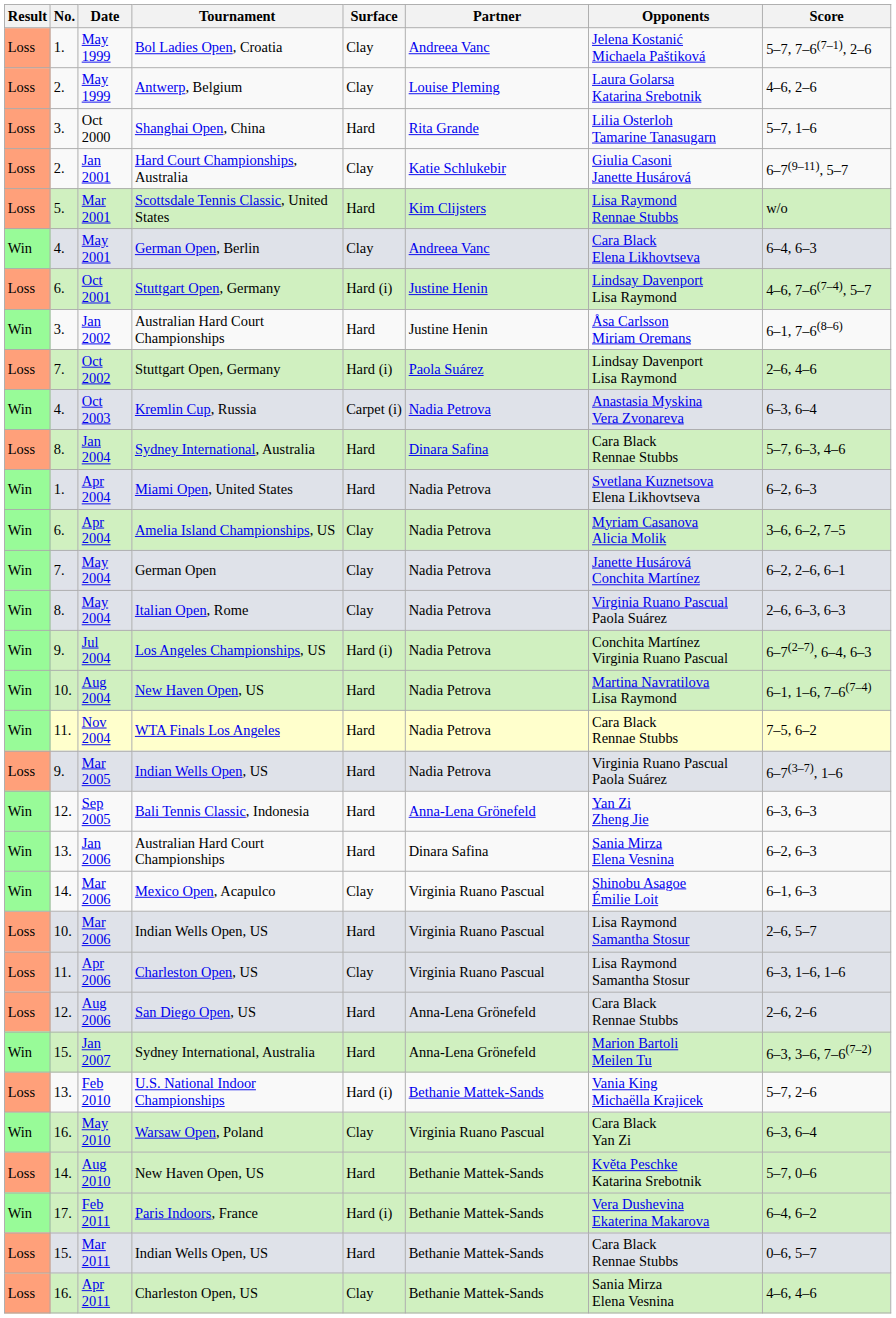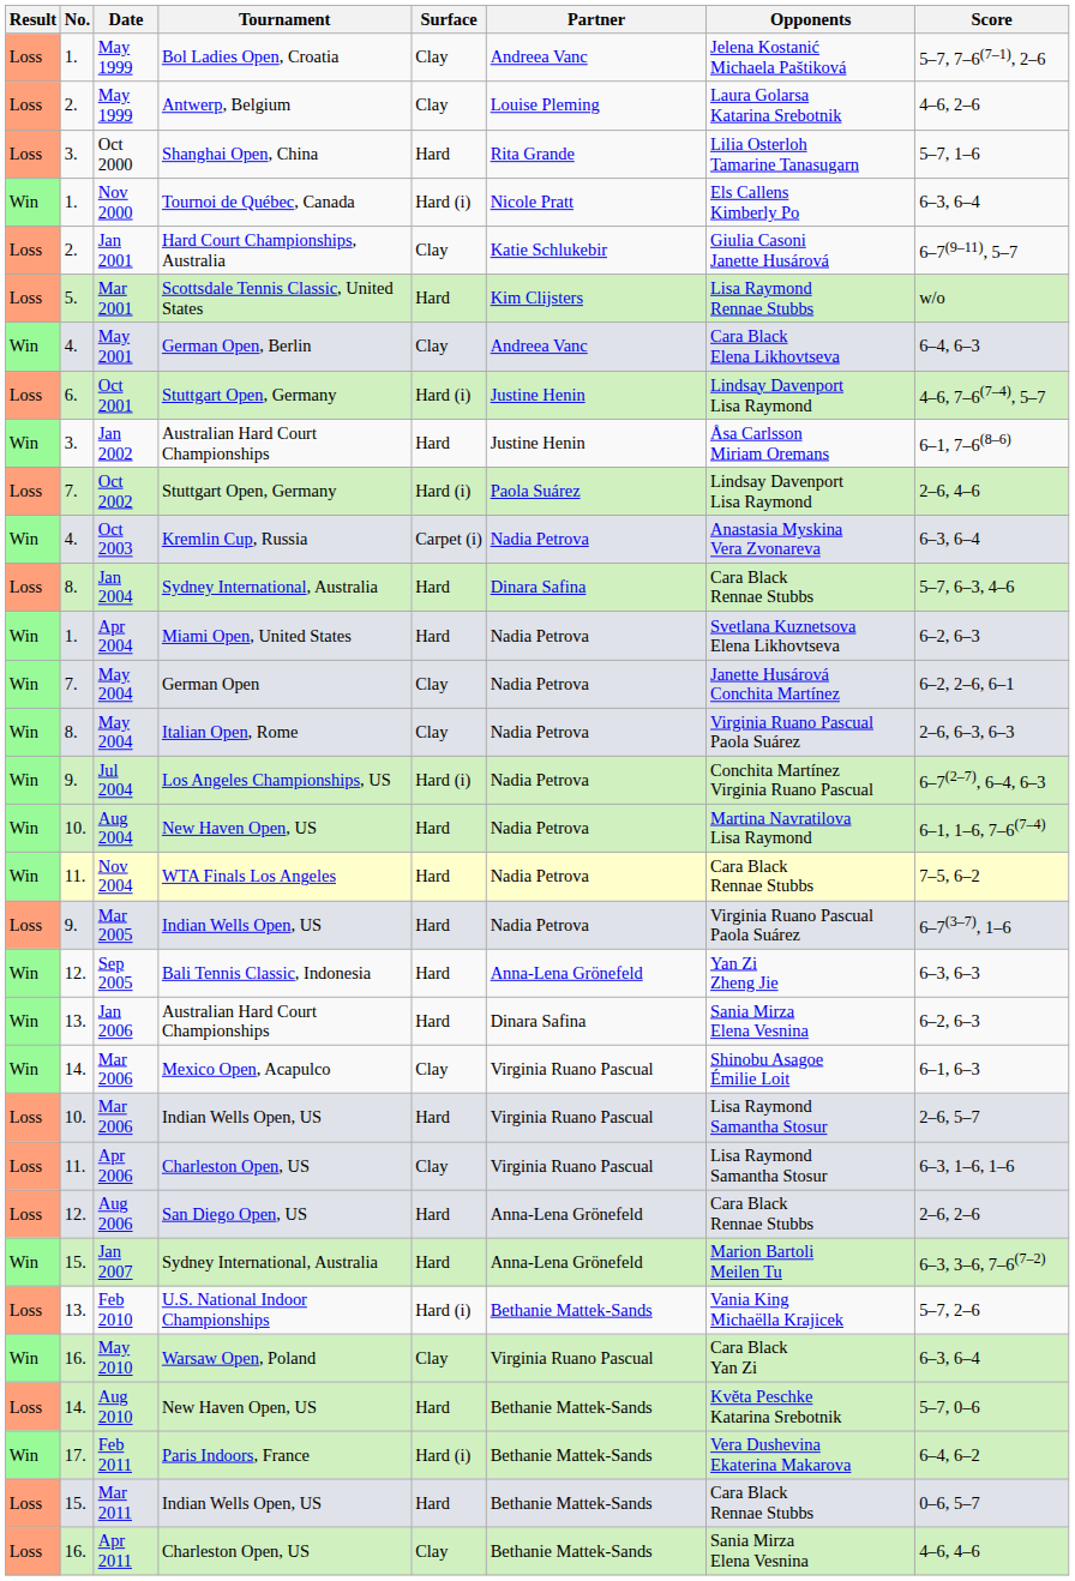+ row: Win | 1. | Nov 2000 | Tournoi de Québec, Canada | Hard (i) | Nicole Pratt | Els Callens Kimberly Po | 6–3, 6–4
- row: Win | 6. | Apr 2004 | Amelia Island Championships, US | Clay | Nadia Petrova | Myriam Casanova Alicia Molik | 3–6, 6–2, 7–5
